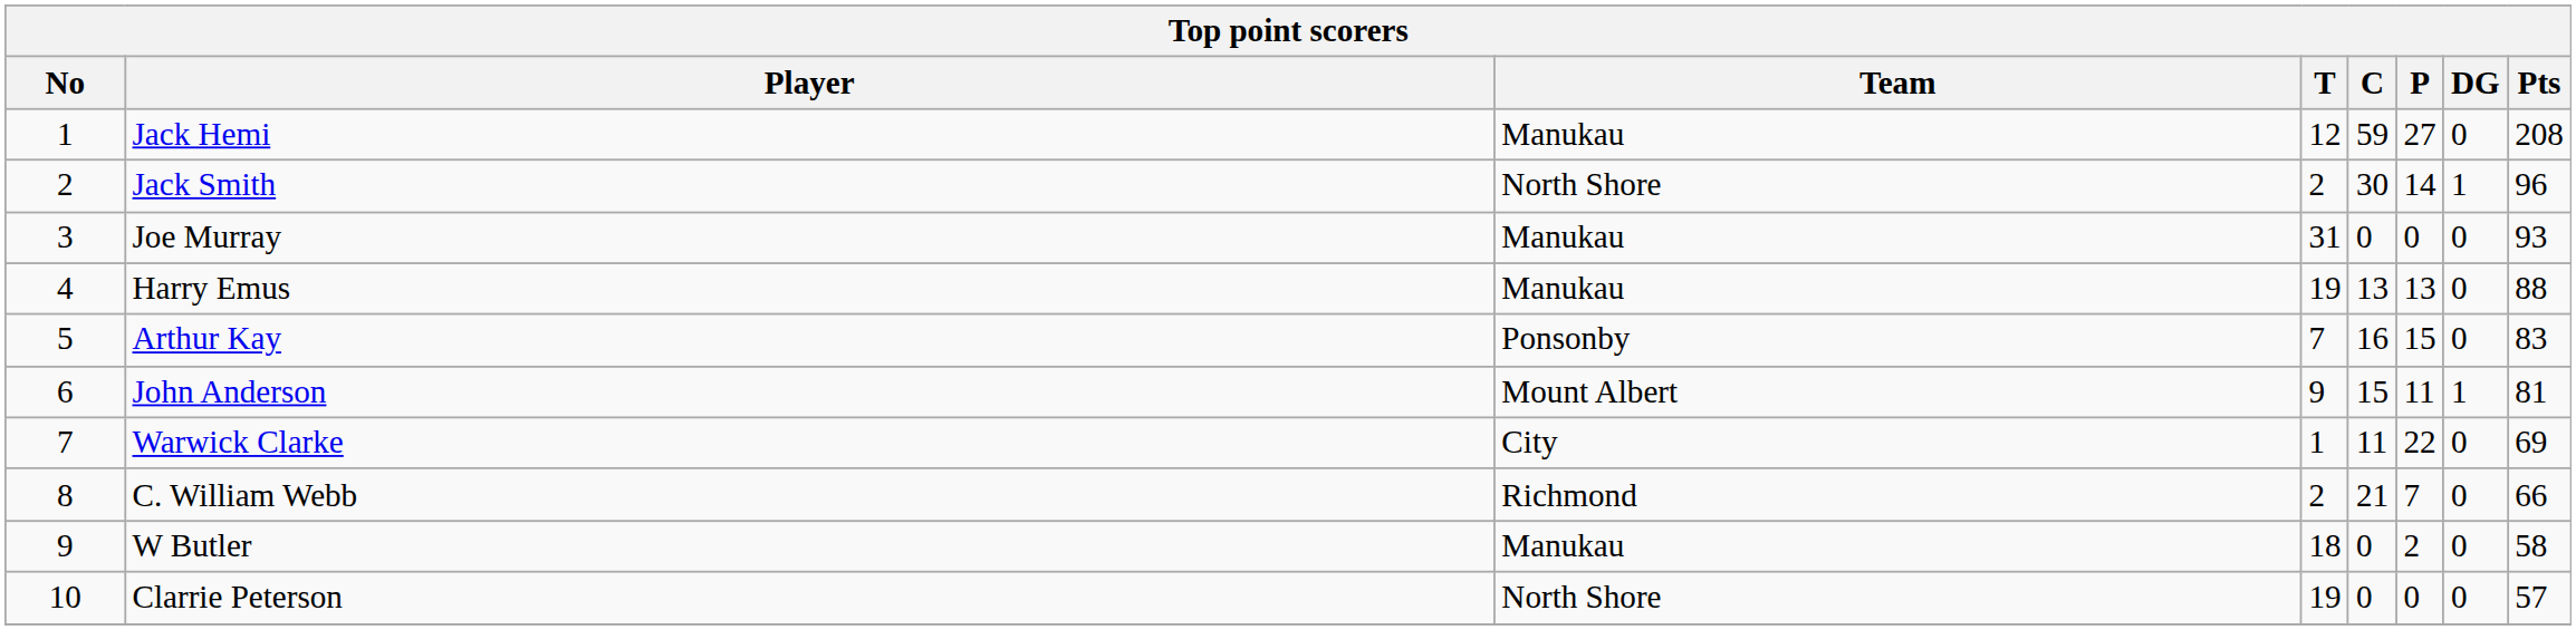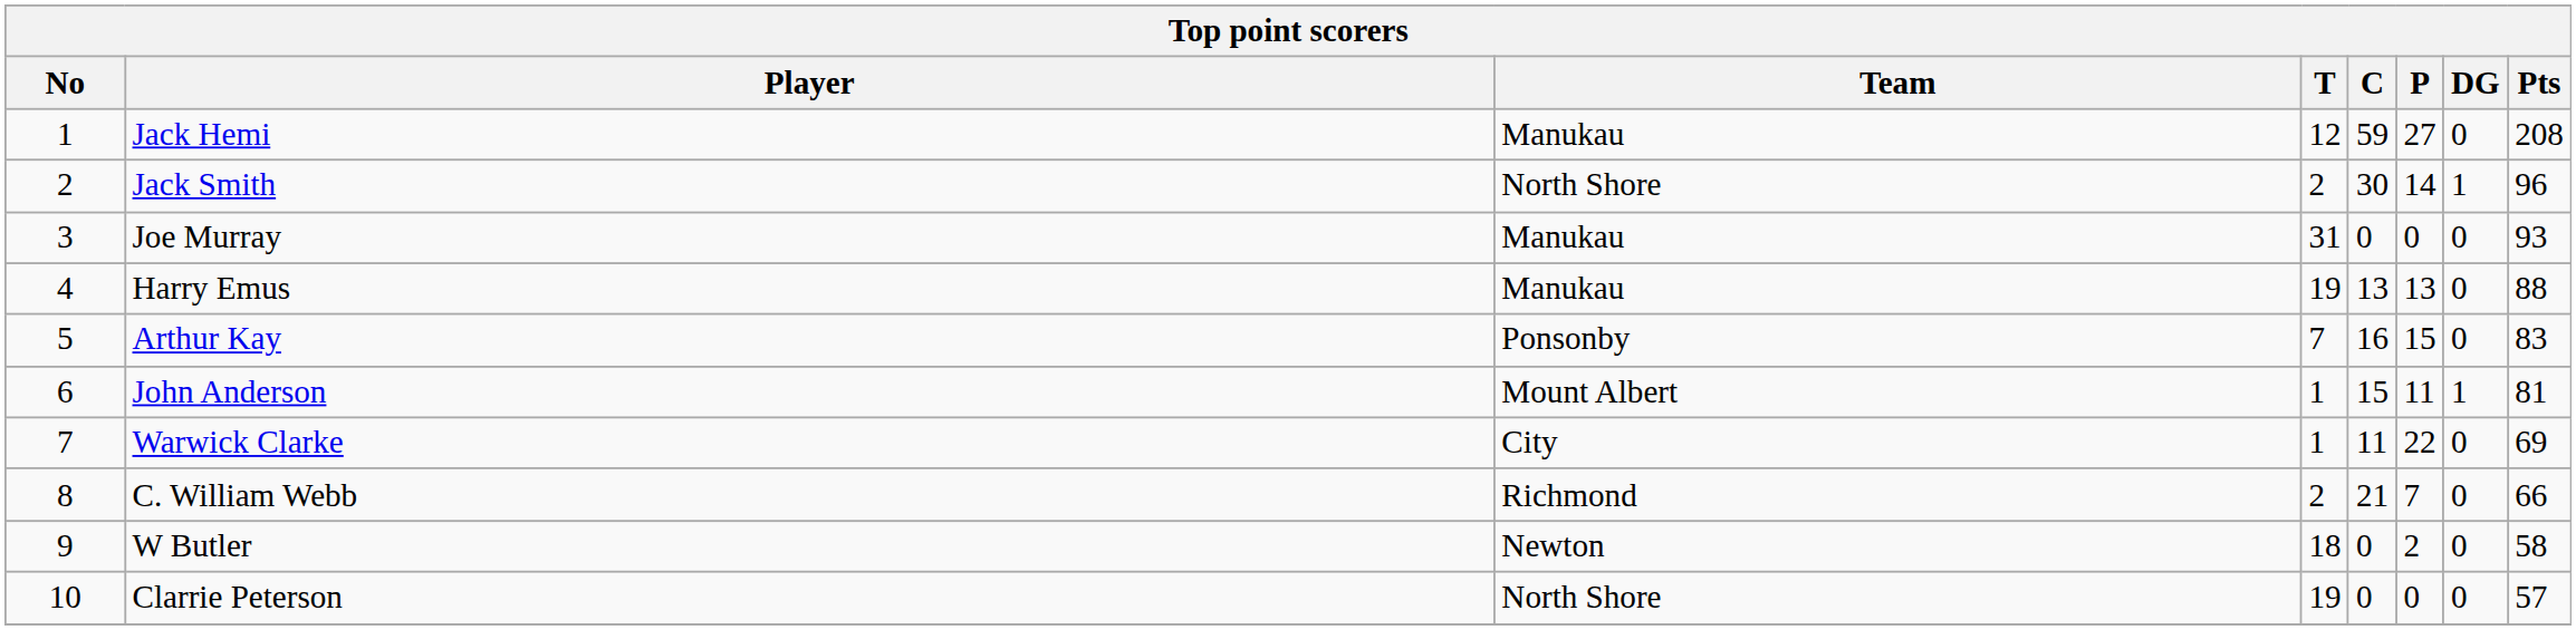John Anderson | T: 9 -> 1
W Butler | Team: Manukau -> Newton
